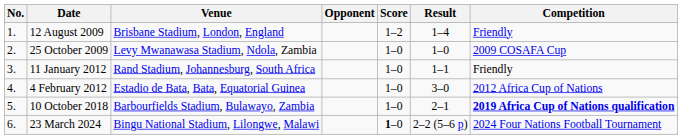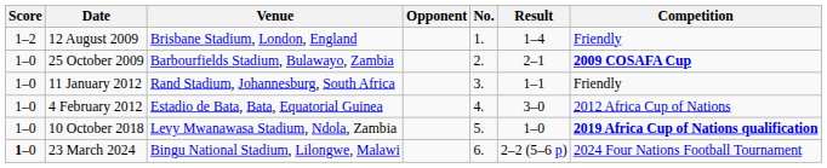columns swapped: No. <-> Score
25 October 2009 | Venue: Levy Mwanawasa Stadium, Ndola, Zambia -> Barbourfields Stadium, Bulawayo, Zambia
25 October 2009 | Result: 1–0 -> 2–1
25 October 2009 | Competition: normal -> bold
10 October 2018 | Venue: Barbourfields Stadium, Bulawayo, Zambia -> Levy Mwanawasa Stadium, Ndola, Zambia
10 October 2018 | Result: 2–1 -> 1–0
